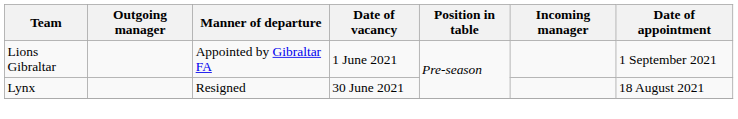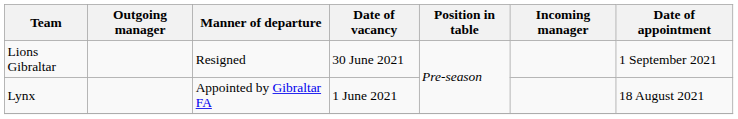Lions Gibraltar | Manner of departure: Appointed by Gibraltar FA -> Resigned
Lions Gibraltar | Date of vacancy: 1 June 2021 -> 30 June 2021
Lynx | Manner of departure: Resigned -> Appointed by Gibraltar FA
Lynx | Date of vacancy: 30 June 2021 -> 1 June 2021
